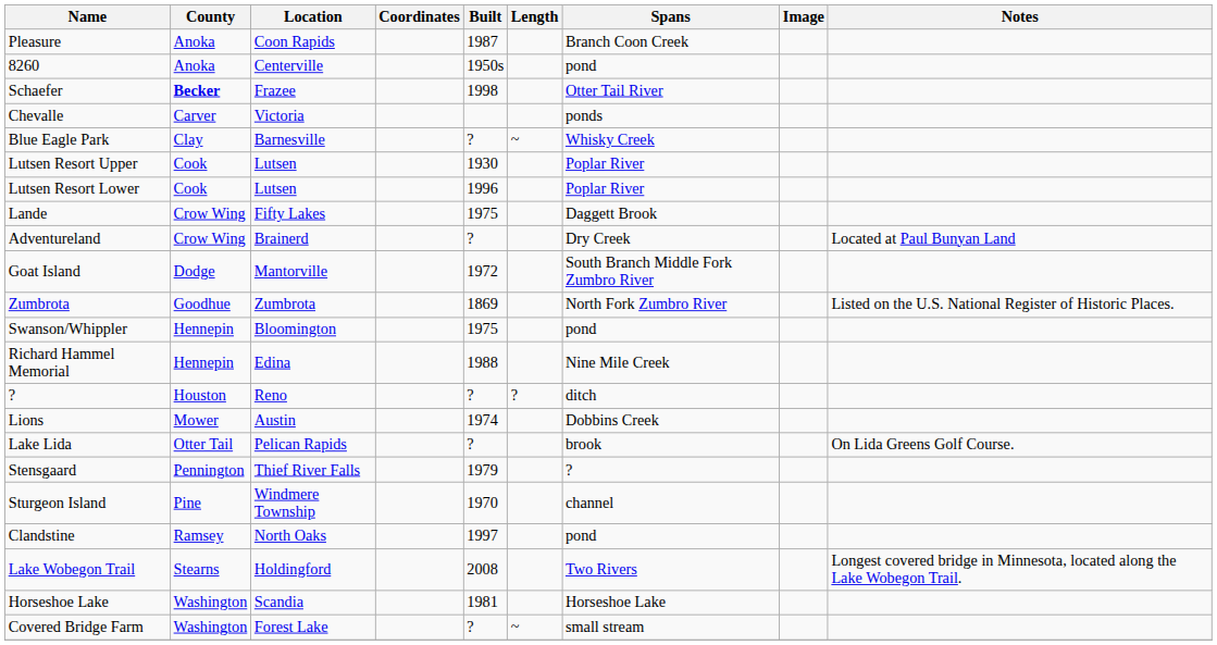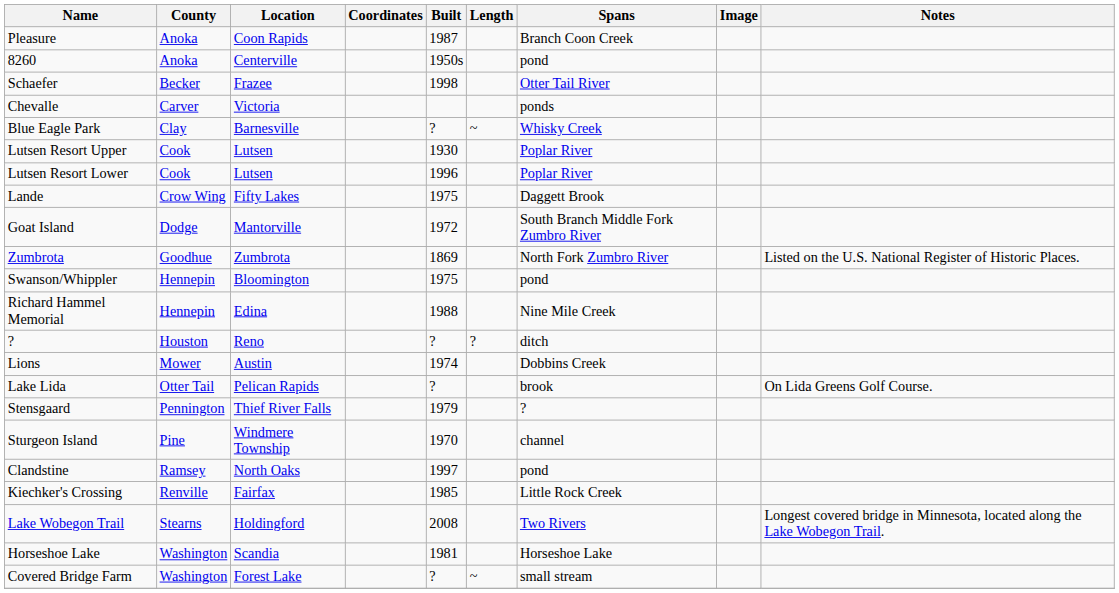Schaefer | County: bold -> normal
- row: Adventureland | Crow Wing | Brainerd | ? | Dry Creek | Located at Paul Bunyan Land
+ row: Kiechker's Crossing | Renville | Fairfax | 1985 | Little Rock Creek
